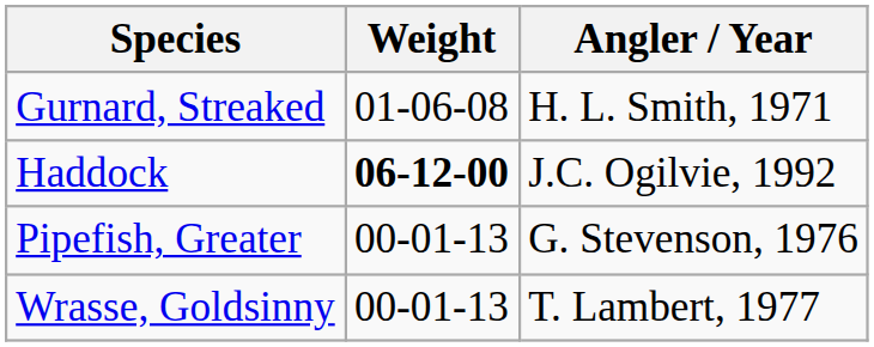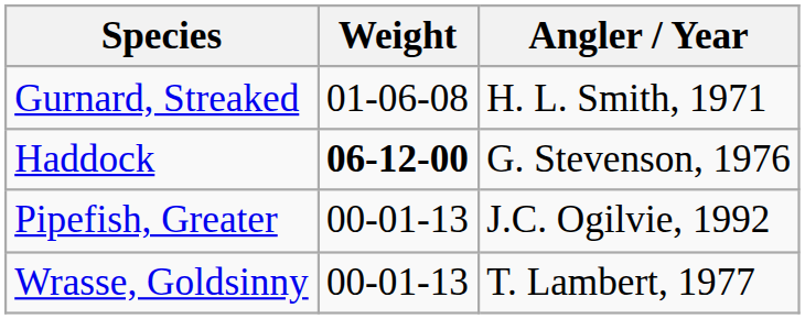Haddock | Angler / Year: J.C. Ogilvie, 1992 -> G. Stevenson, 1976
Pipefish, Greater | Angler / Year: G. Stevenson, 1976 -> J.C. Ogilvie, 1992
